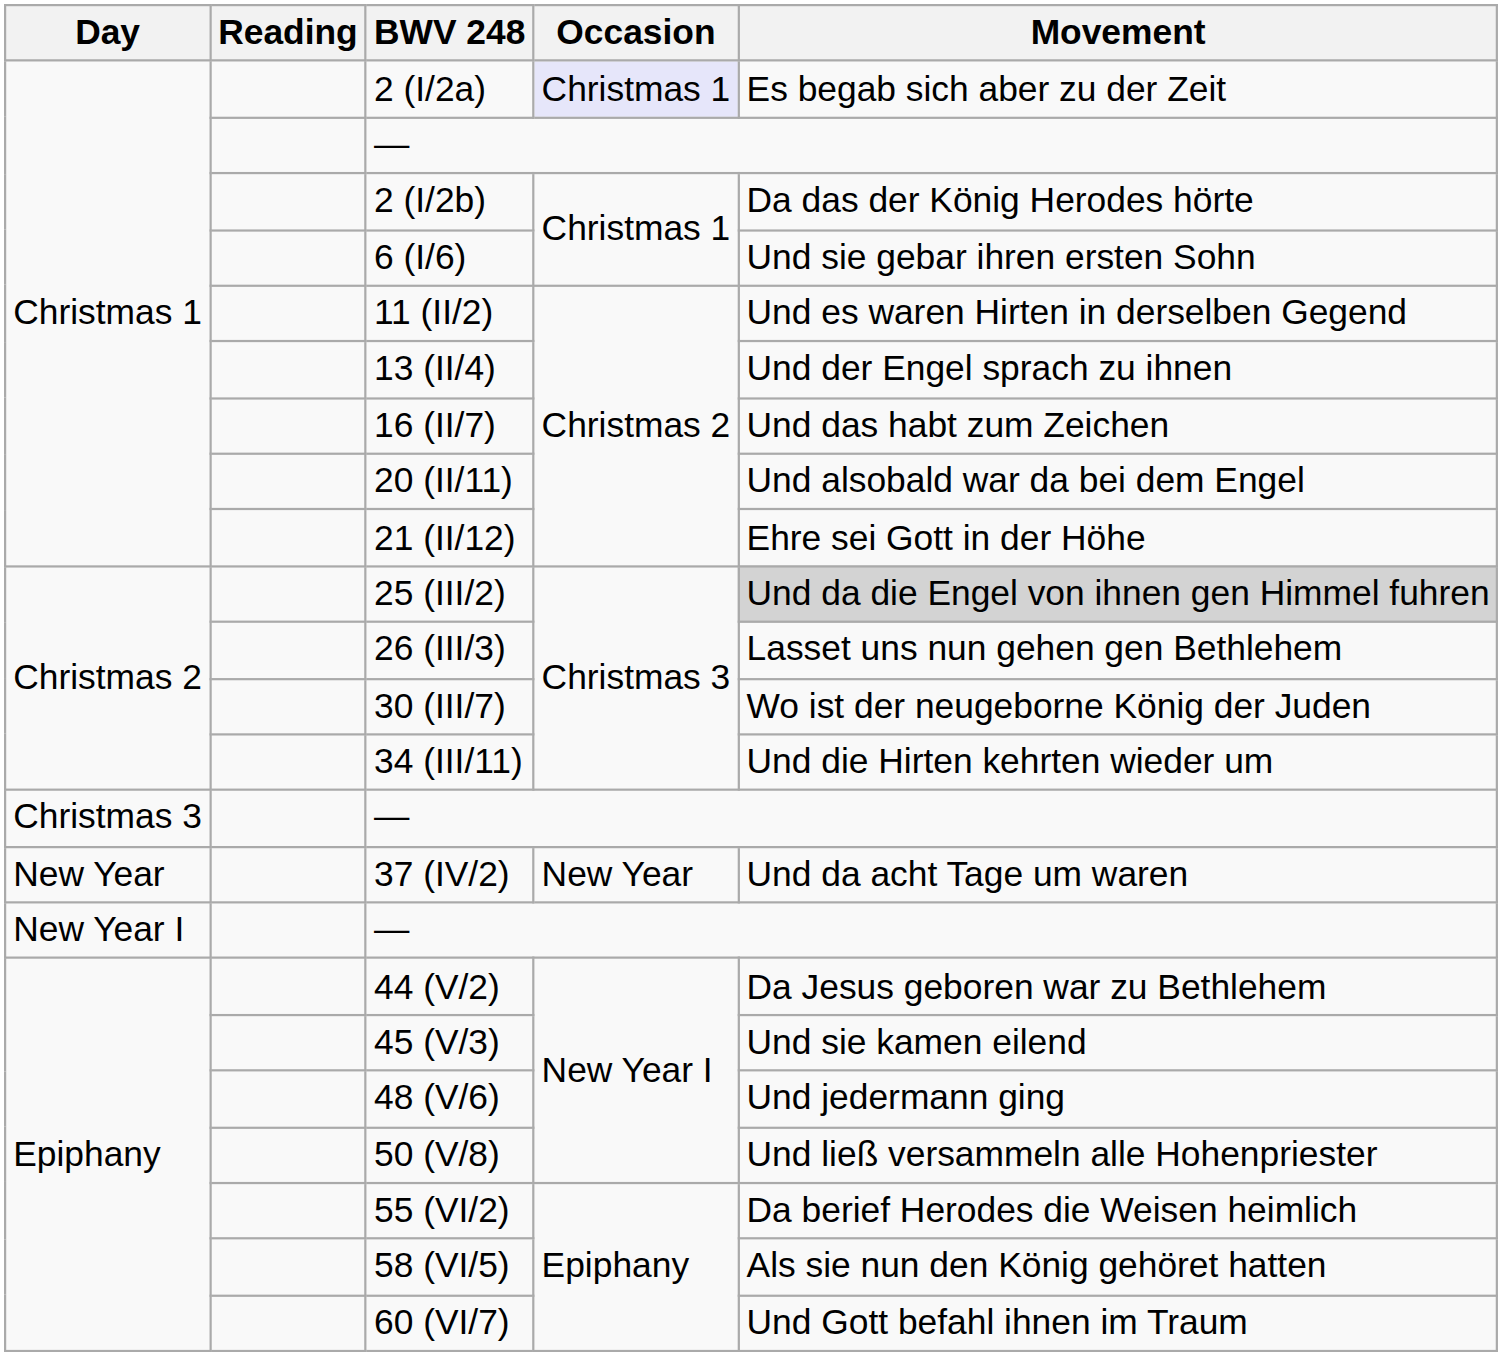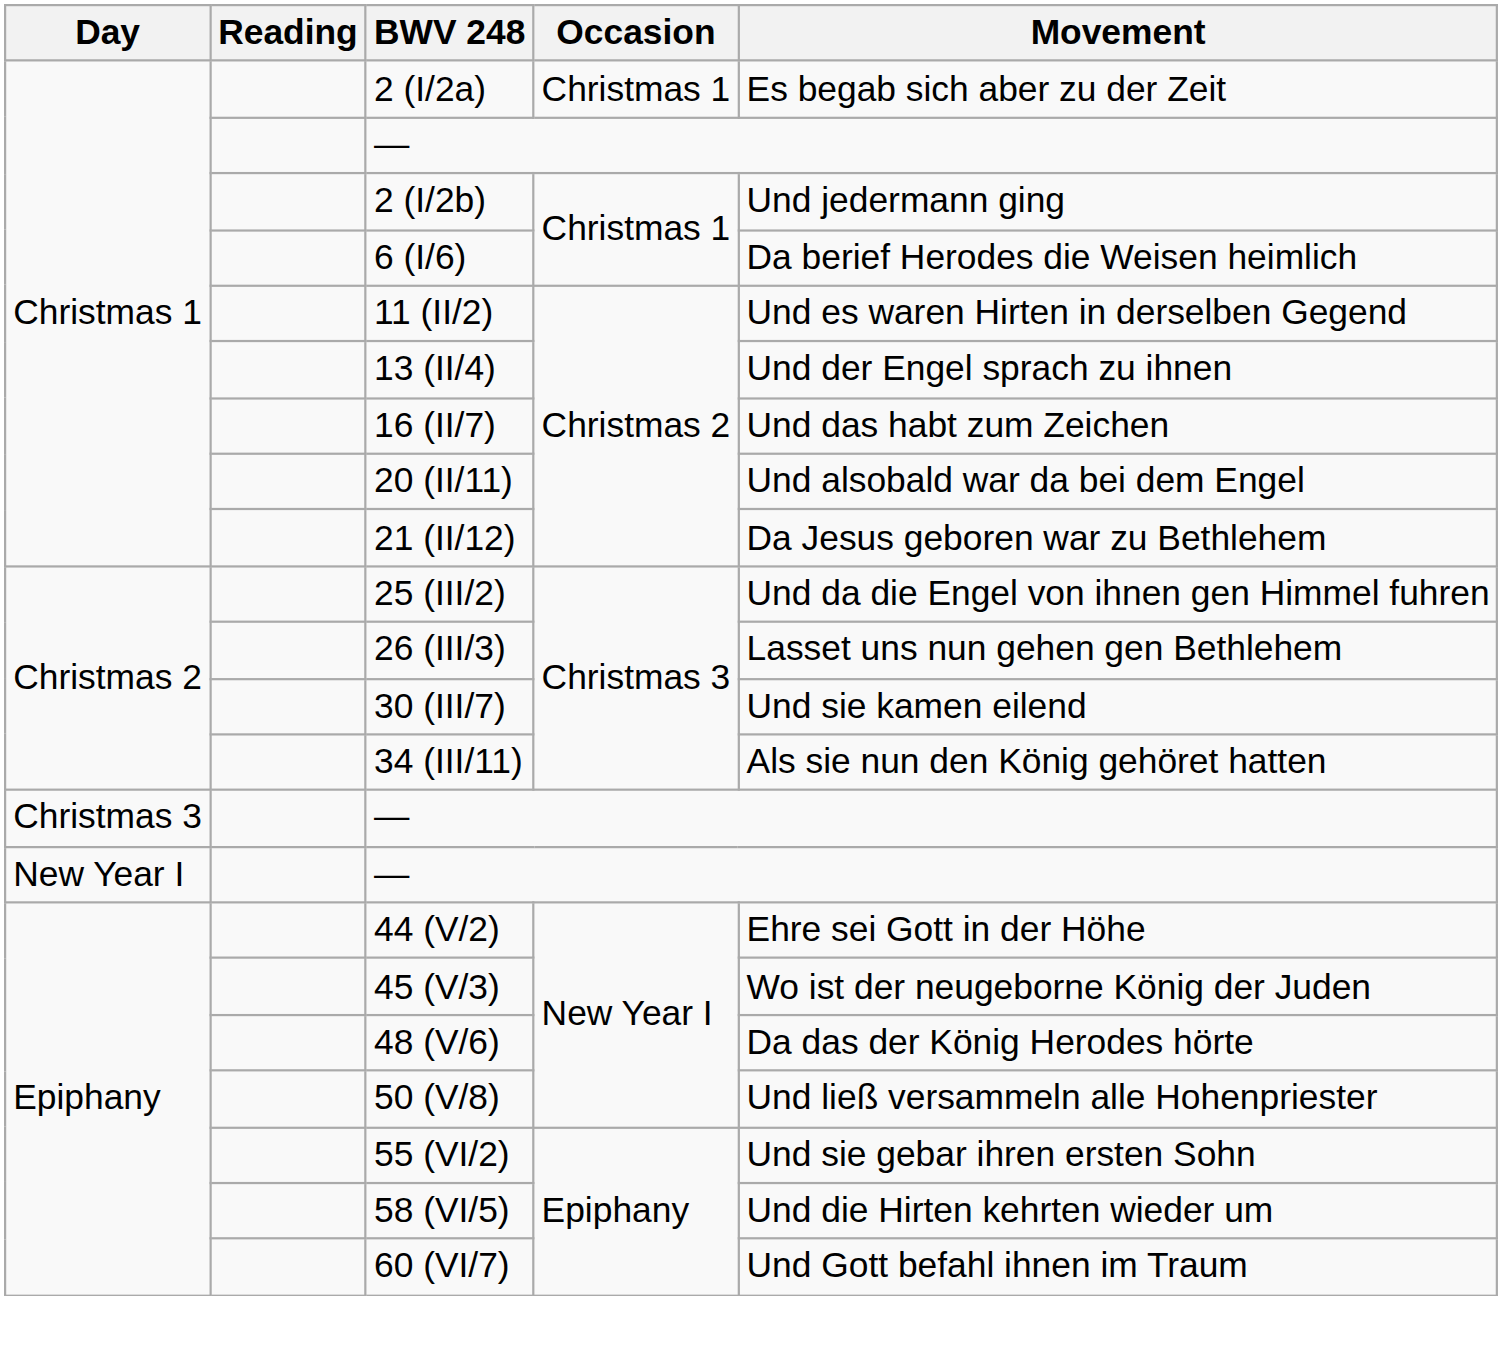2 (I/2a) | Occasion: lavender background -> no background
2 (I/2b) | Movement: Da das der König Herodes hörte -> Und jedermann ging
6 (I/6) | Movement: Und sie gebar ihren ersten Sohn -> Da berief Herodes die Weisen heimlich
21 (II/12) | Movement: Ehre sei Gott in der Höhe -> Da Jesus geboren war zu Bethlehem
25 (III/2) | Movement: lightgrey background -> no background
30 (III/7) | Movement: Wo ist der neugeborne König der Juden -> Und sie kamen eilend
34 (III/11) | Movement: Und die Hirten kehrten wieder um -> Als sie nun den König gehöret hatten
- row: New Year | 37 (IV/2) | New Year | Und da acht Tage um waren
44 (V/2) | Movement: Da Jesus geboren war zu Bethlehem -> Ehre sei Gott in der Höhe
45 (V/3) | Movement: Und sie kamen eilend -> Wo ist der neugeborne König der Juden
48 (V/6) | Movement: Und jedermann ging -> Da das der König Herodes hörte
55 (VI/2) | Movement: Da berief Herodes die Weisen heimlich -> Und sie gebar ihren ersten Sohn
58 (VI/5) | Movement: Als sie nun den König gehöret hatten -> Und die Hirten kehrten wieder um
